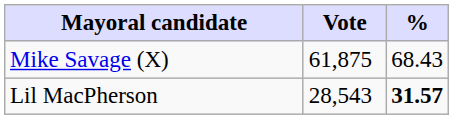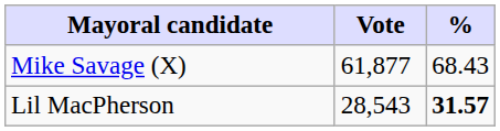Mike Savage (X) | Vote: 61,875 -> 61,877
